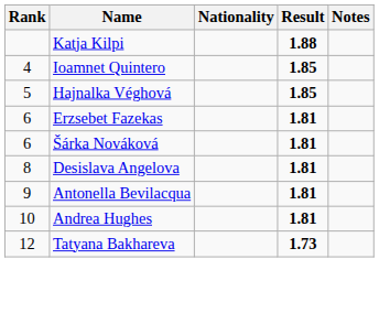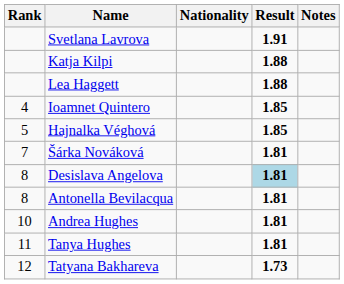+ row: Svetlana Lavrova | 1.91
+ row: Lea Haggett | 1.88
- row: 6 | Erzsebet Fazekas | 1.81
Šárka Nováková | Rank: 6 -> 7
Desislava Angelova | Result: no background -> lightblue background
Antonella Bevilacqua | Rank: 9 -> 8
+ row: 11 | Tanya Hughes | 1.81
